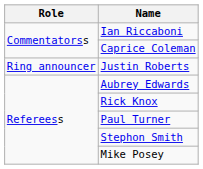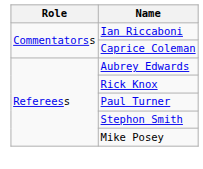- row: Ring announcer | Justin Roberts
